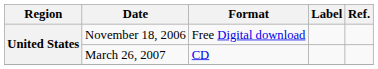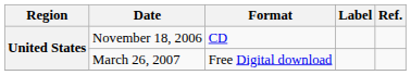November 18, 2006 | Format: Free Digital download -> CD
March 26, 2007 | Format: CD -> Free Digital download
